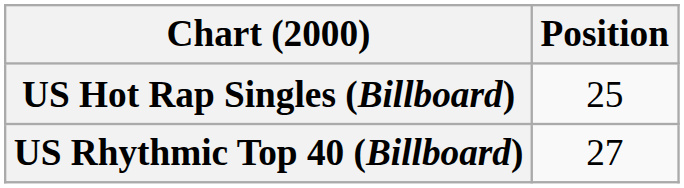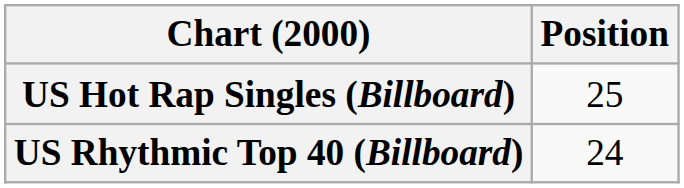US Rhythmic Top 40 (Billboard) | Position: 27 -> 24
